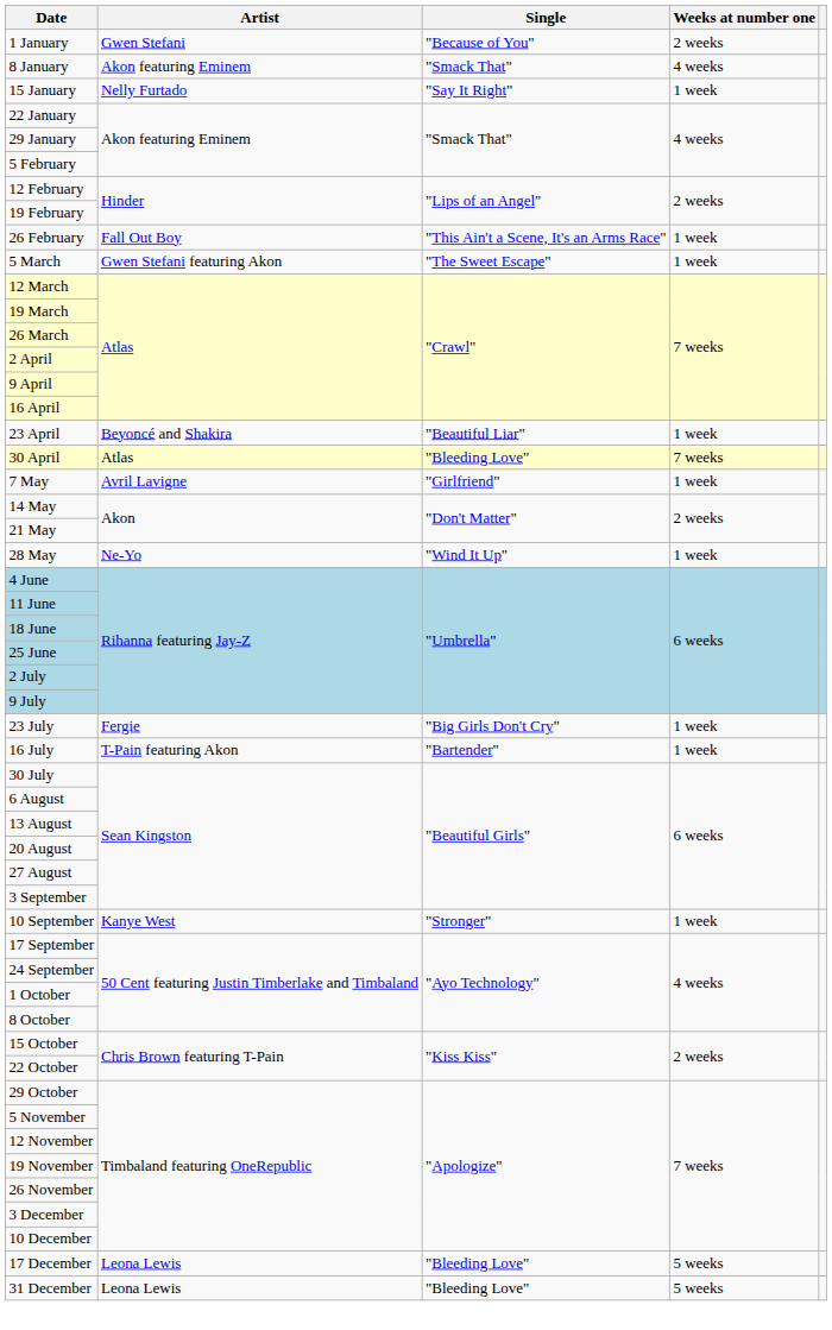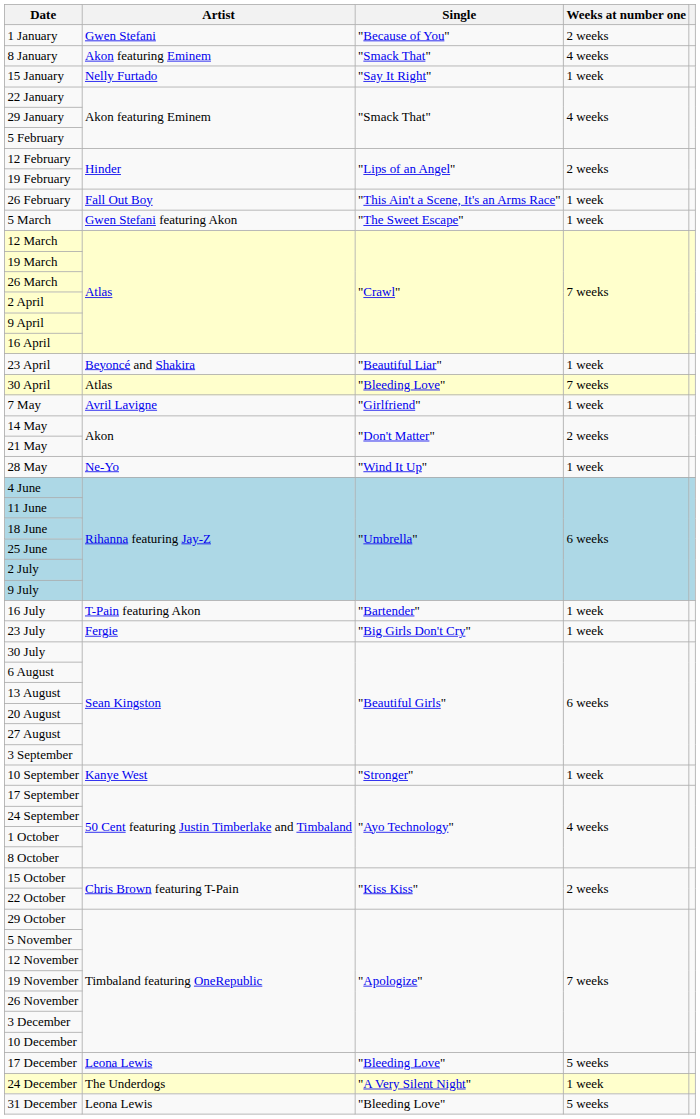rows swapped: 16 July <-> 23 July
+ row: 24 December | The Underdogs | "A Very Silent Night" | 1 week
